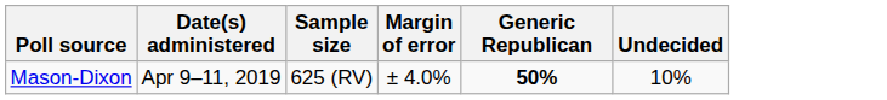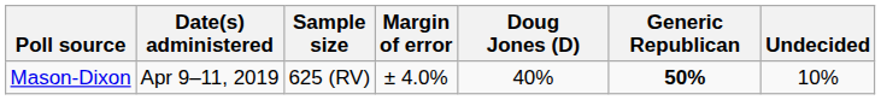+ column: Doug Jones (D) | 40%
